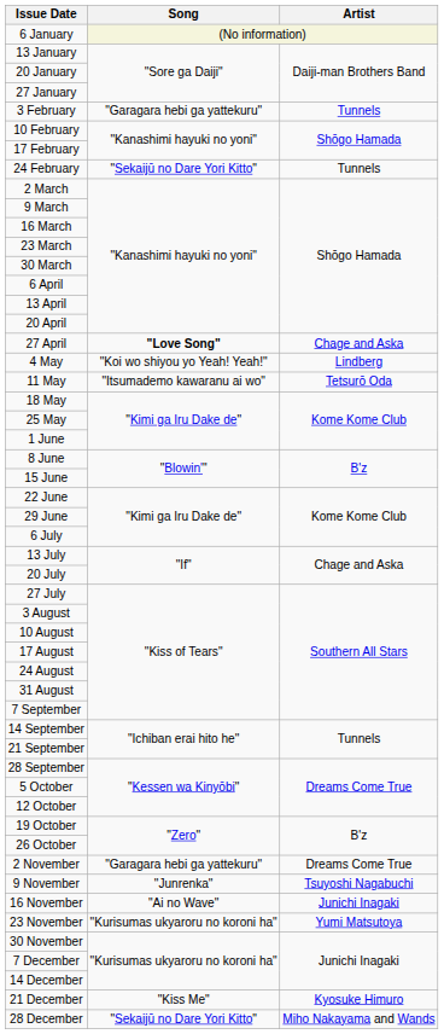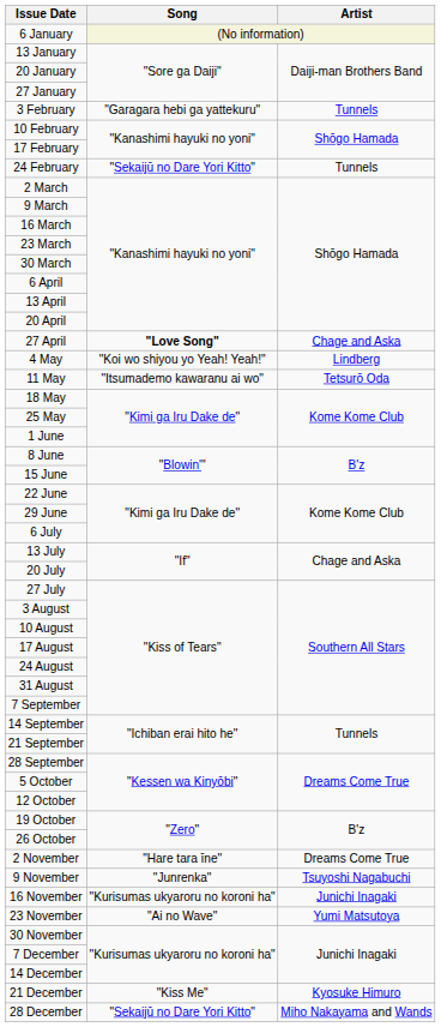2 November | Song: "Garagara hebi ga yattekuru" -> "Hare tara īne"
16 November | Song: "Ai no Wave" -> "Kurisumas ukyaroru no koroni ha"
23 November | Song: "Kurisumas ukyaroru no koroni ha" -> "Ai no Wave"
